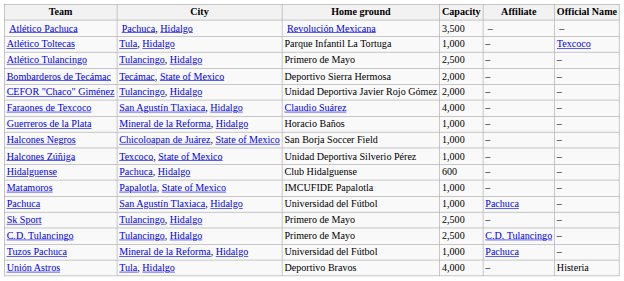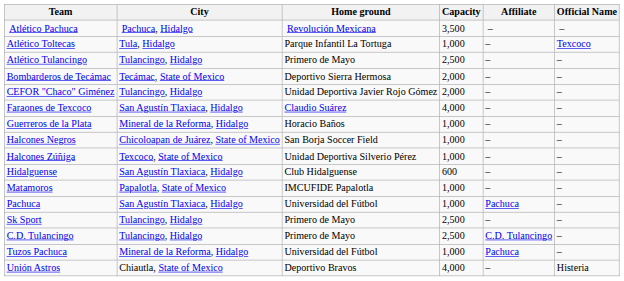Hidalguense | City: Pachuca, Hidalgo -> San Agustín Tlaxiaca, Hidalgo
Unión Astros | City: Tula, Hidalgo -> Chiautla, State of Mexico
